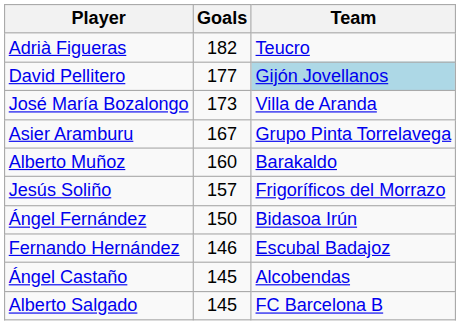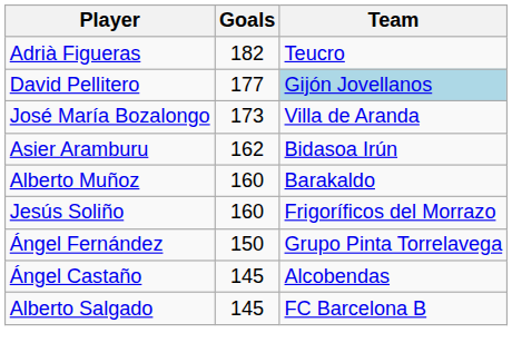Asier Aramburu | Goals: 167 -> 162
Asier Aramburu | Team: Grupo Pinta Torrelavega -> Bidasoa Irún
Jesús Soliño | Goals: 157 -> 160
Ángel Fernández | Team: Bidasoa Irún -> Grupo Pinta Torrelavega
- row: Fernando Hernández | 146 | Escubal Badajoz
